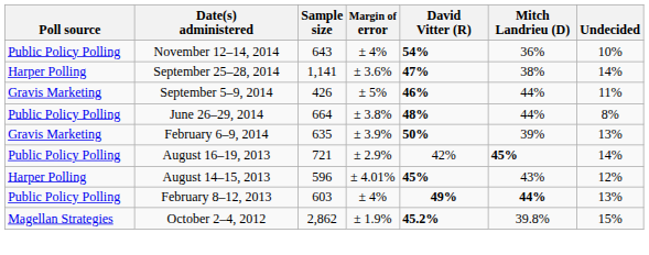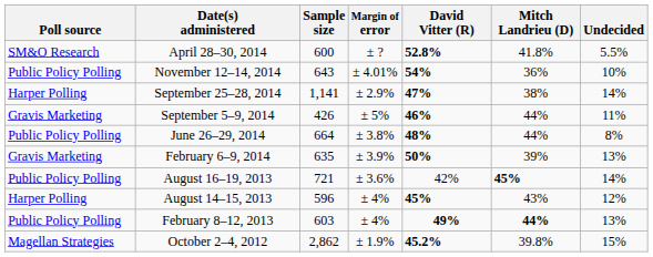+ row: SM&O Research | April 28–30, 2014 | 600 | ± ? | 52.8% | 41.8% | 5.5%
November 12–14, 2014 | Margin of error: ± 4% -> ± 4.01%
September 25–28, 2014 | Margin of error: ± 3.6% -> ± 2.9%
August 16–19, 2013 | Margin of error: ± 2.9% -> ± 3.6%
August 14–15, 2013 | Margin of error: ± 4.01% -> ± 4%
